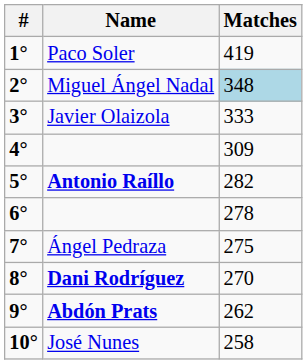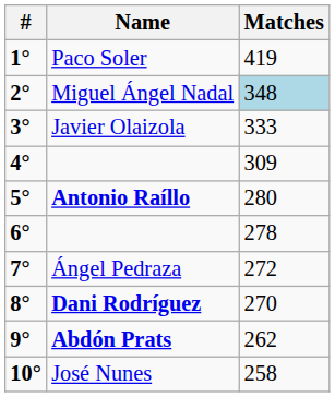Antonio Raíllo | Matches: 282 -> 280
Ángel Pedraza | Matches: 275 -> 272
